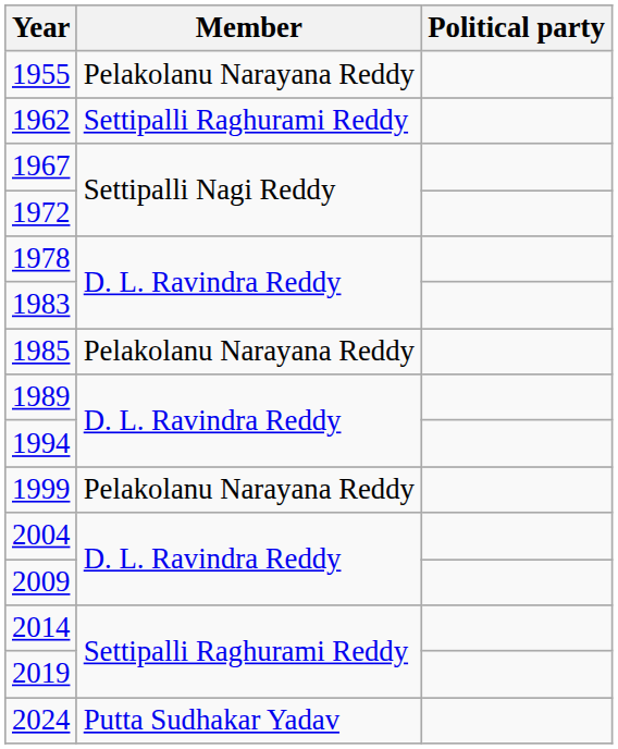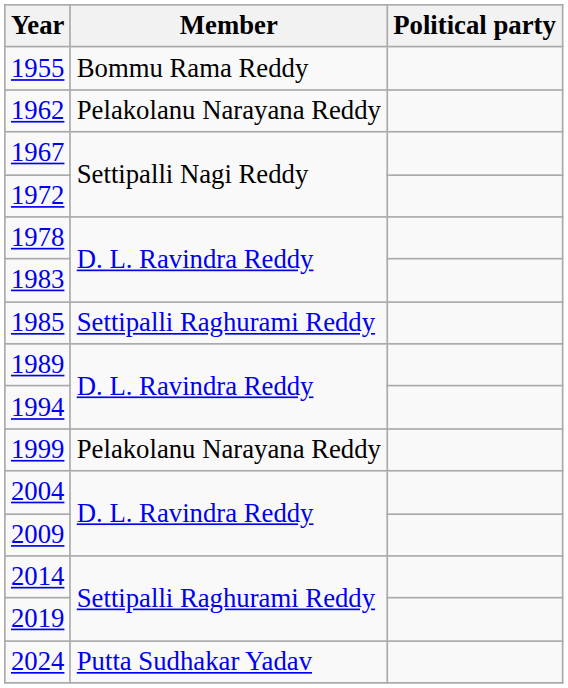1955 | Member: Pelakolanu Narayana Reddy -> Bommu Rama Reddy
1962 | Member: Settipalli Raghurami Reddy -> Pelakolanu Narayana Reddy
1985 | Member: Pelakolanu Narayana Reddy -> Settipalli Raghurami Reddy
